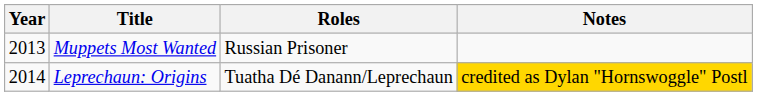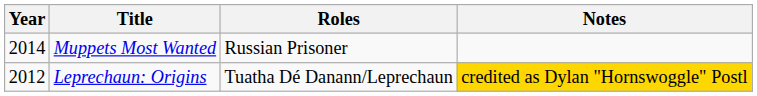Muppets Most Wanted | Year: 2013 -> 2014
Leprechaun: Origins | Year: 2014 -> 2012
